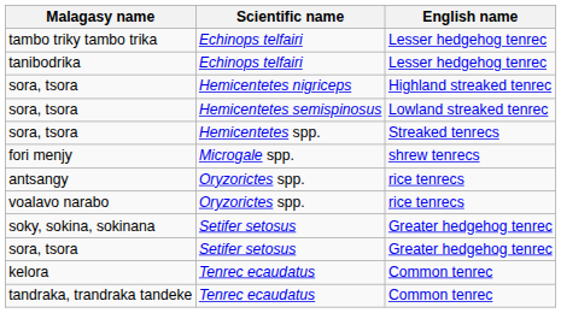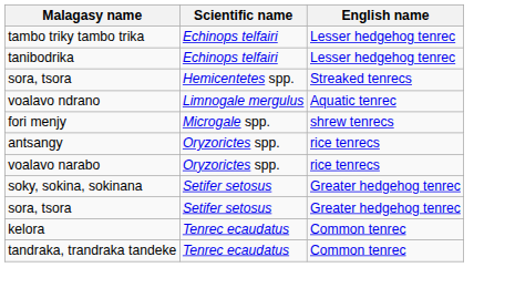- row: sora, tsora | Hemicentetes nigriceps | Highland streaked tenrec
- row: sora, tsora | Hemicentetes semispinosus | Lowland streaked tenrec
+ row: voalavo ndrano | Limnogale mergulus | Aquatic tenrec
